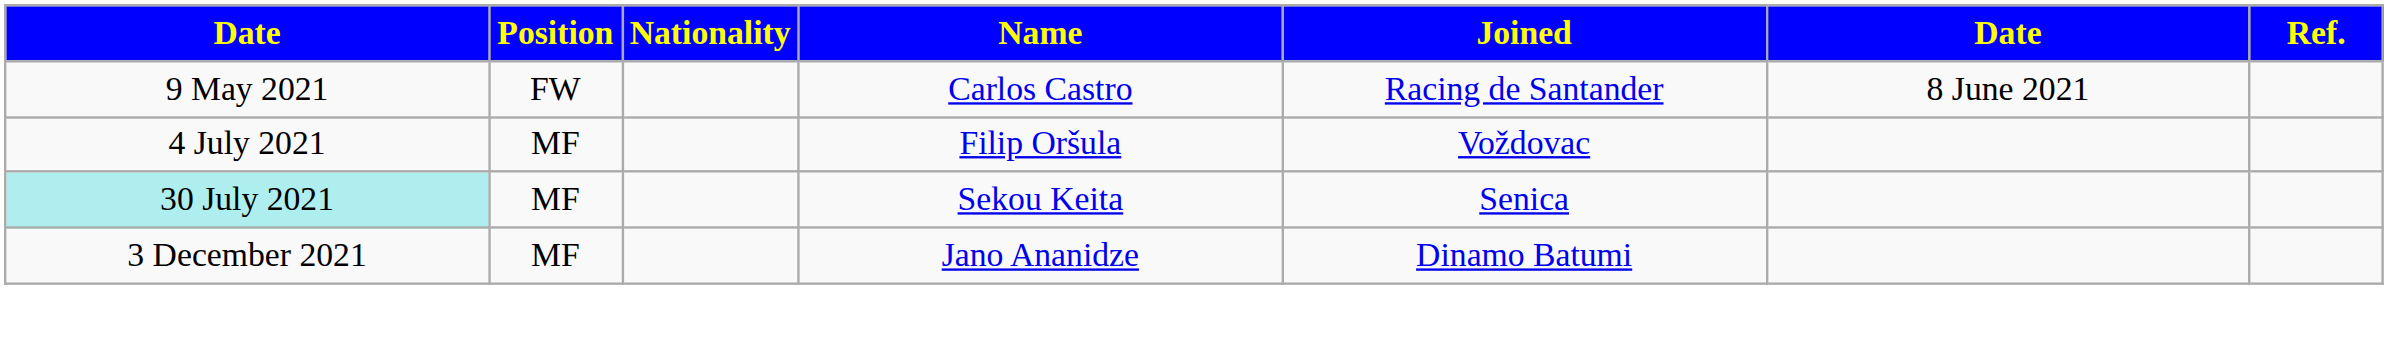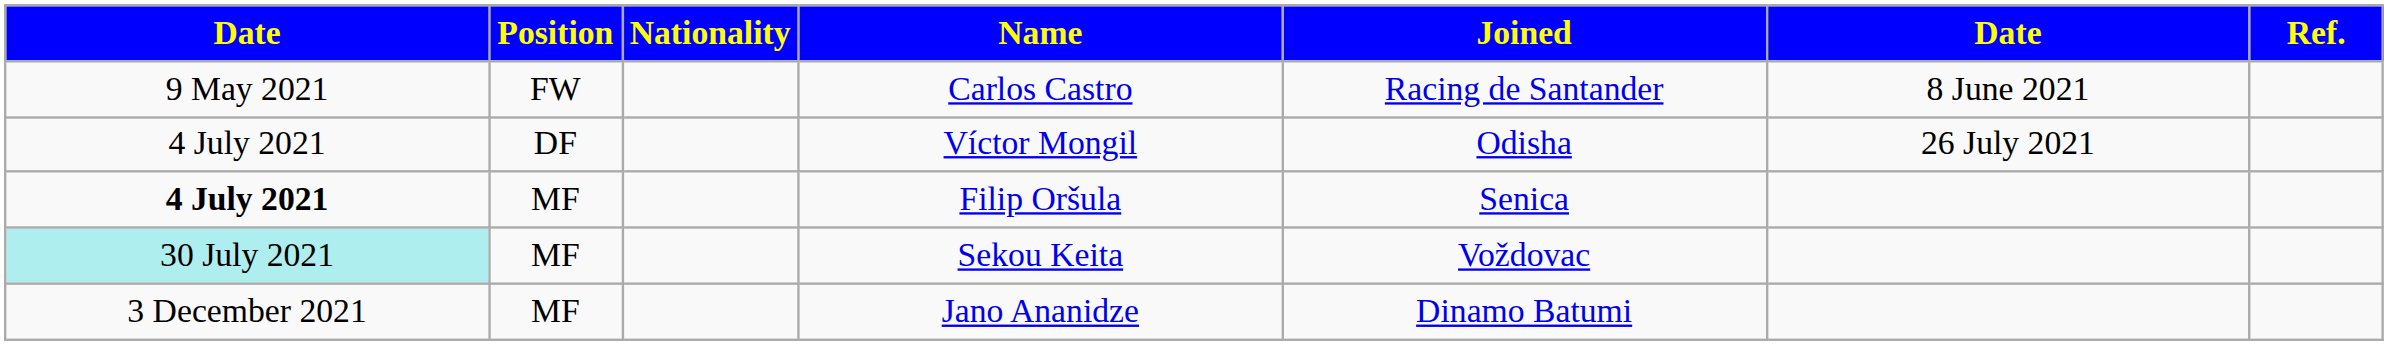+ row: 4 July 2021 | DF | Víctor Mongil | Odisha | 26 July 2021
Filip Oršula | column 1: normal -> bold
Filip Oršula | Joined: Voždovac -> Senica
Sekou Keita | Joined: Senica -> Voždovac
